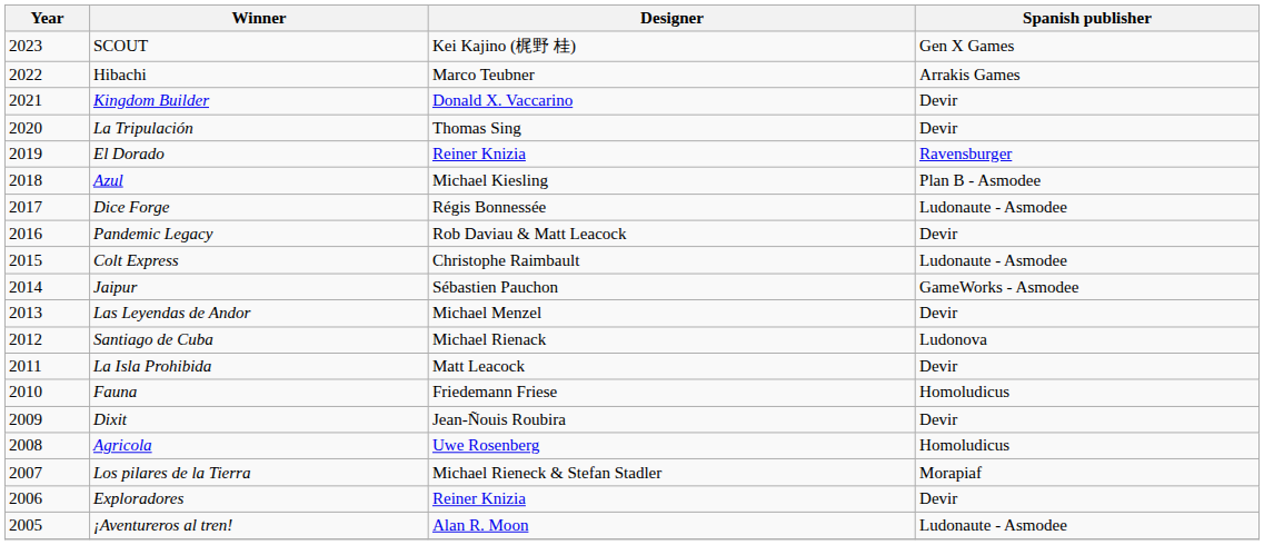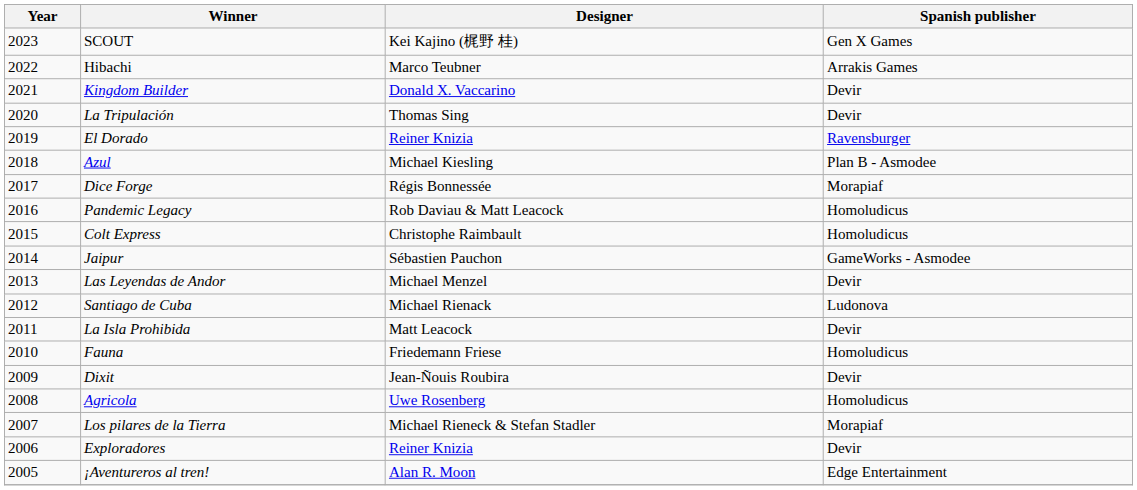Dice Forge | Spanish publisher: Ludonaute - Asmodee -> Morapiaf
Pandemic Legacy | Spanish publisher: Devir -> Homoludicus
Colt Express | Spanish publisher: Ludonaute - Asmodee -> Homoludicus
¡Aventureros al tren! | Spanish publisher: Ludonaute - Asmodee -> Edge Entertainment
